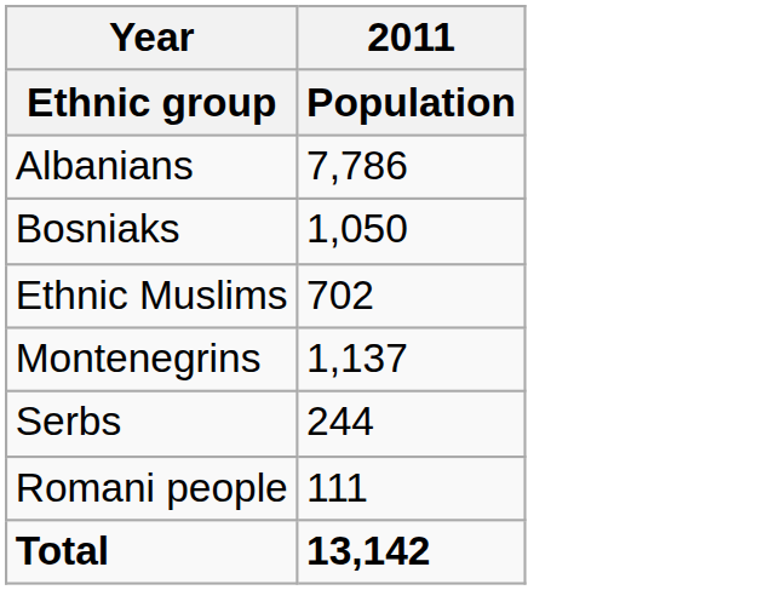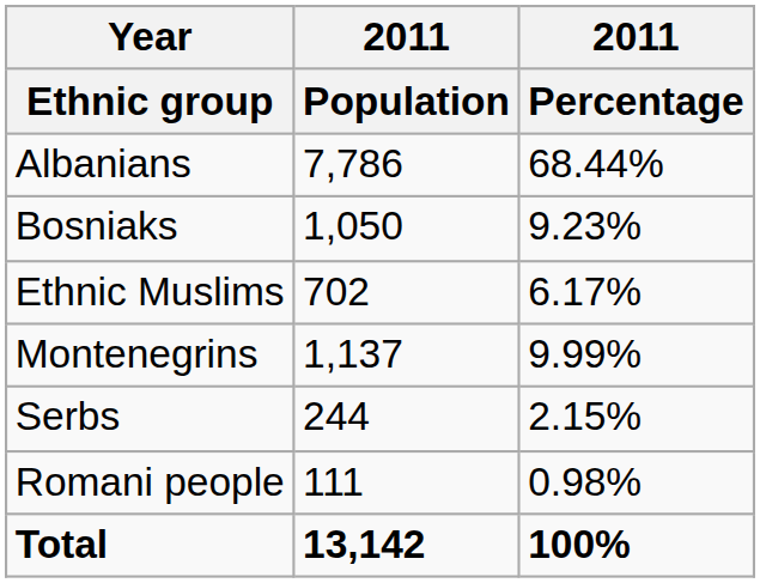+ column: 2011 | Percentage | 68.44% | 9.23% | 6.17% | 9.99% | 2.15% | 0.98% | 100%
